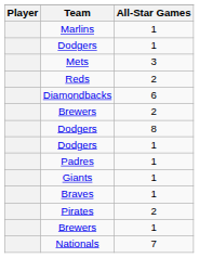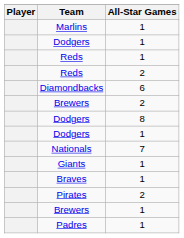+ row: Reds | 1
- row: Mets | 3
rows swapped: Nationals <-> Padres
